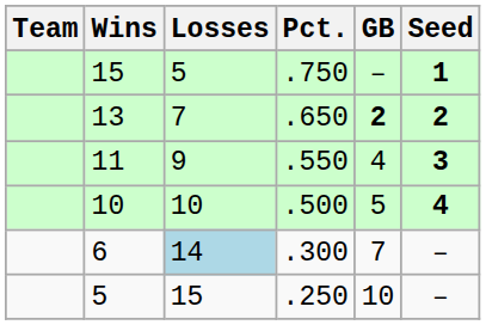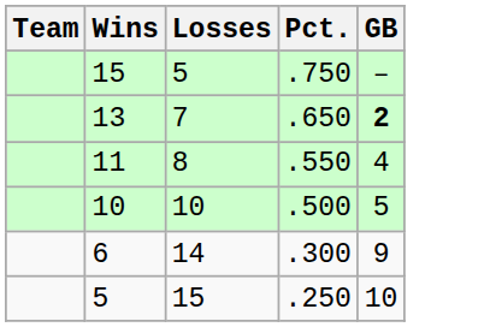- column: Seed | 1 | 2 | 3 | 4 | – | –
11 | Losses: 9 -> 8
6 | Losses: lightblue background -> no background
6 | GB: 7 -> 9
